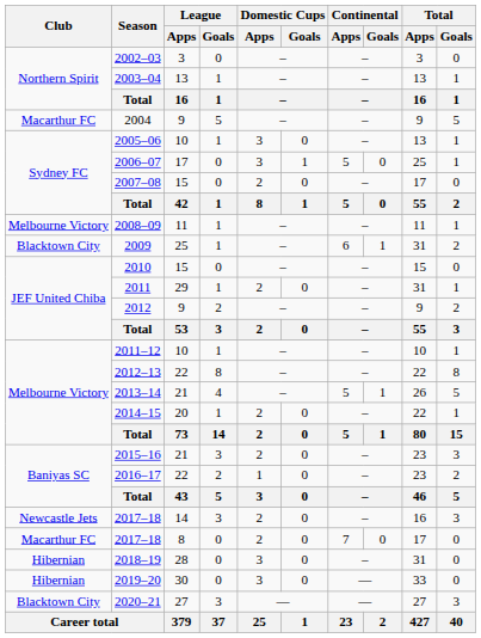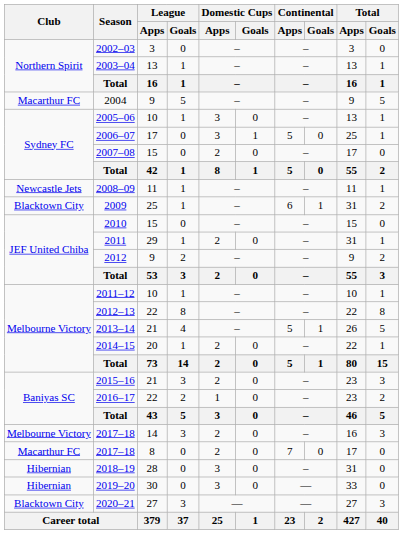2008–09 | Club: Melbourne Victory -> Newcastle Jets
2017–18 / 14 | Club: Newcastle Jets -> Melbourne Victory
